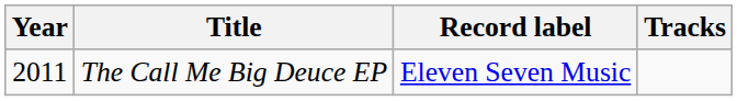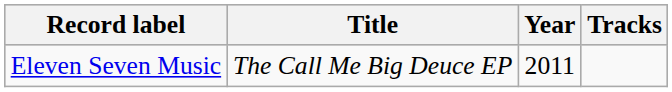columns swapped: Year <-> Record label
